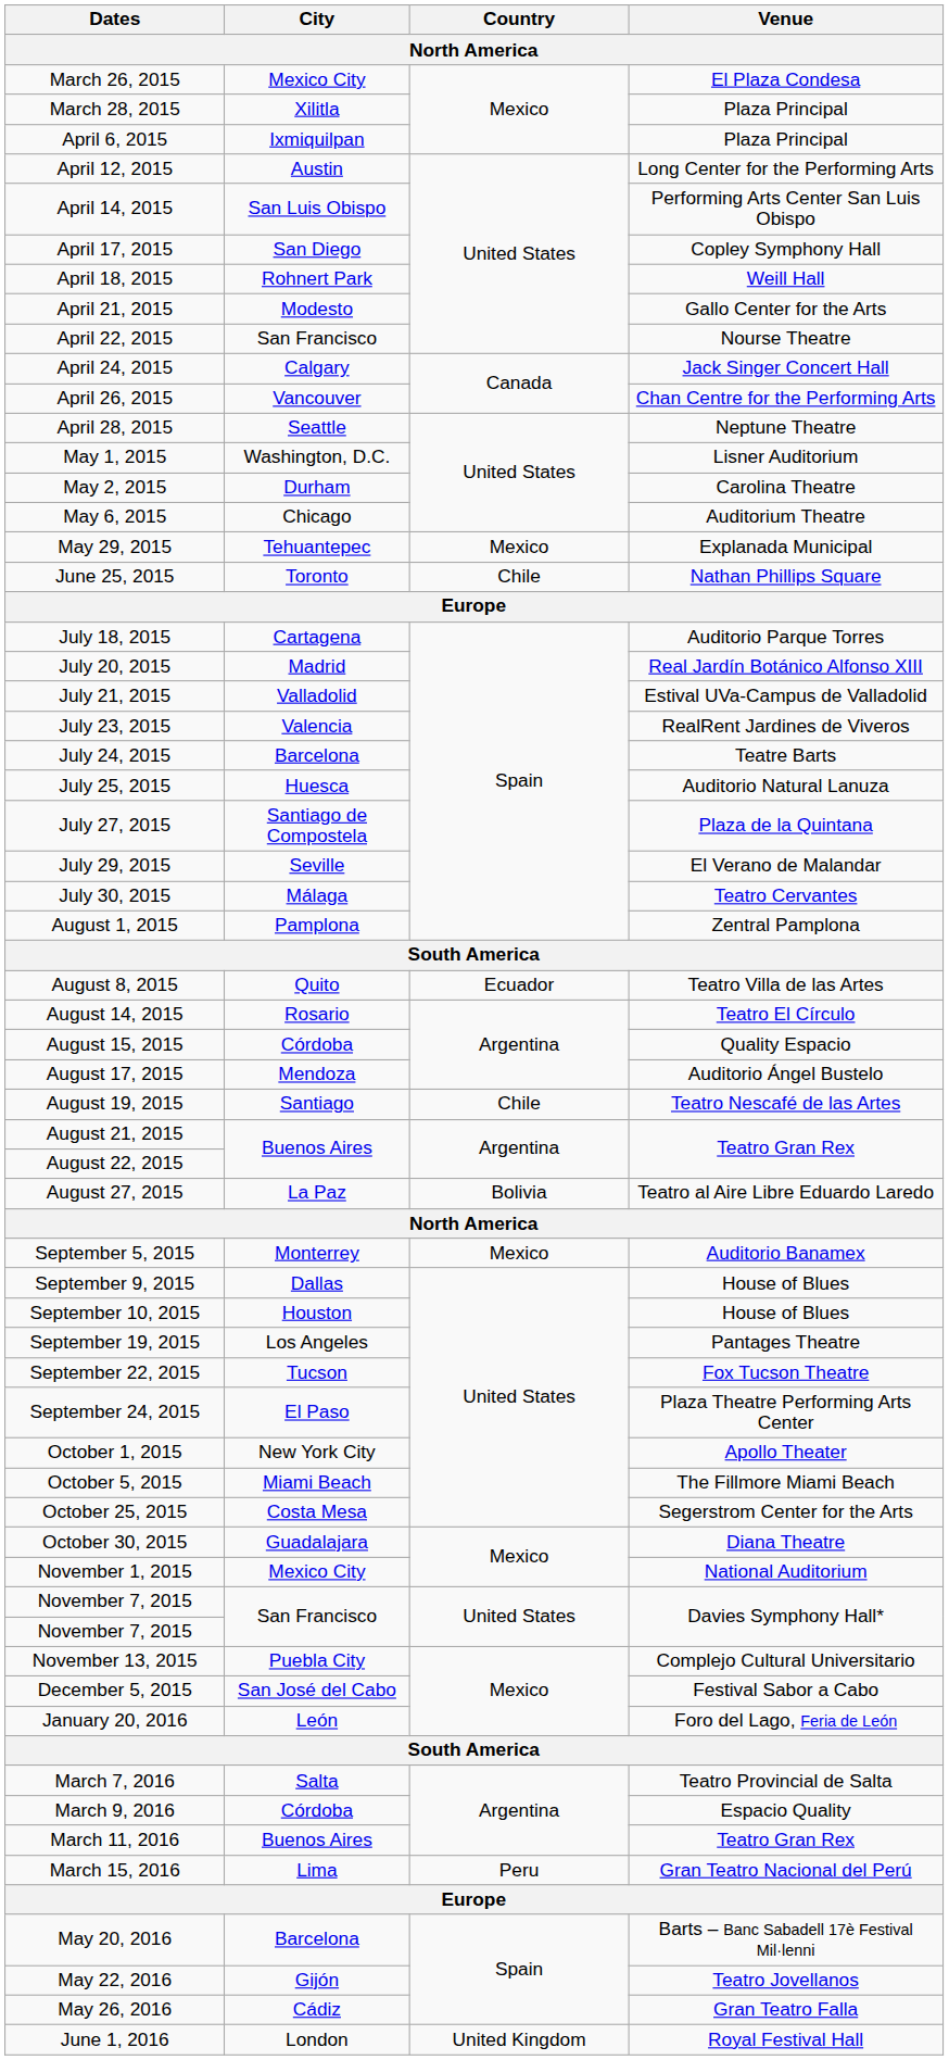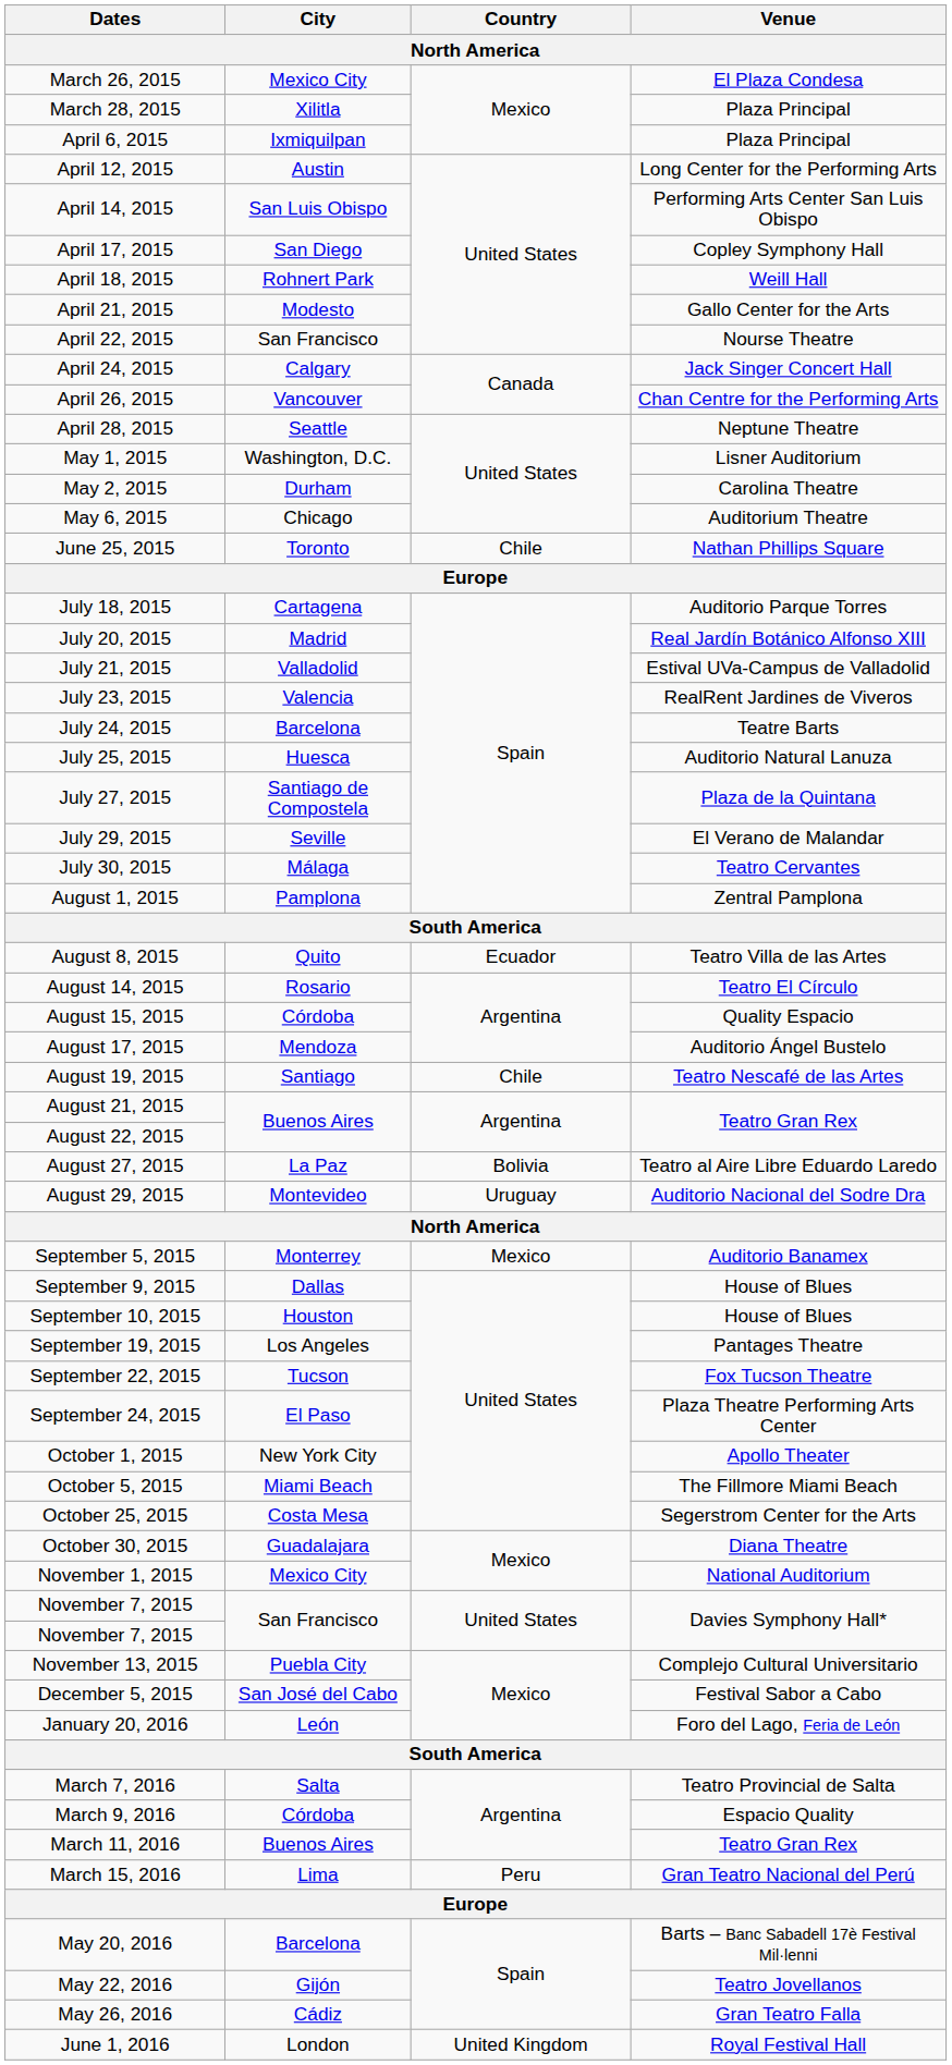- row: May 29, 2015 | Tehuantepec | Mexico | Explanada Municipal
+ row: August 29, 2015 | Montevideo | Uruguay | Auditorio Nacional del Sodre Dra
